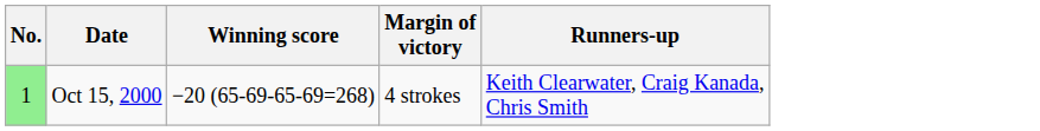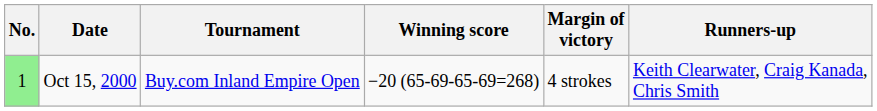+ column: Tournament | Buy.com Inland Empire Open
